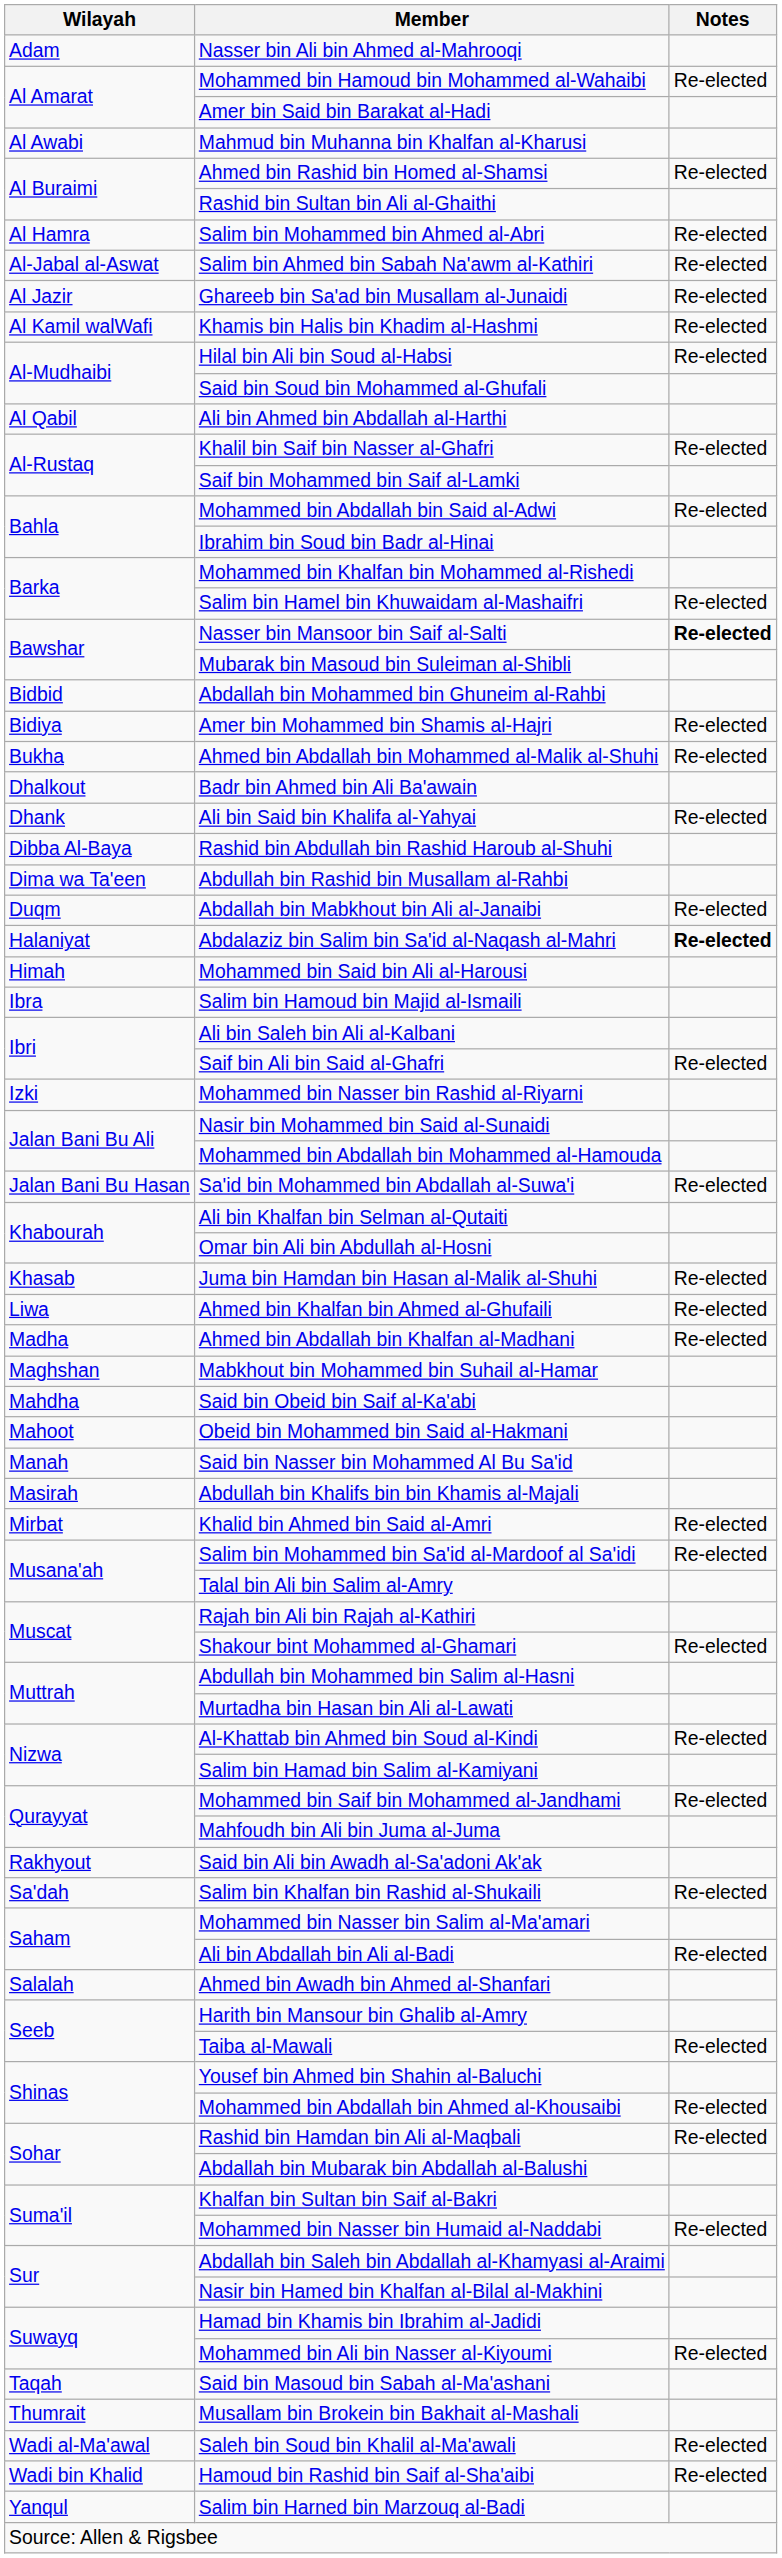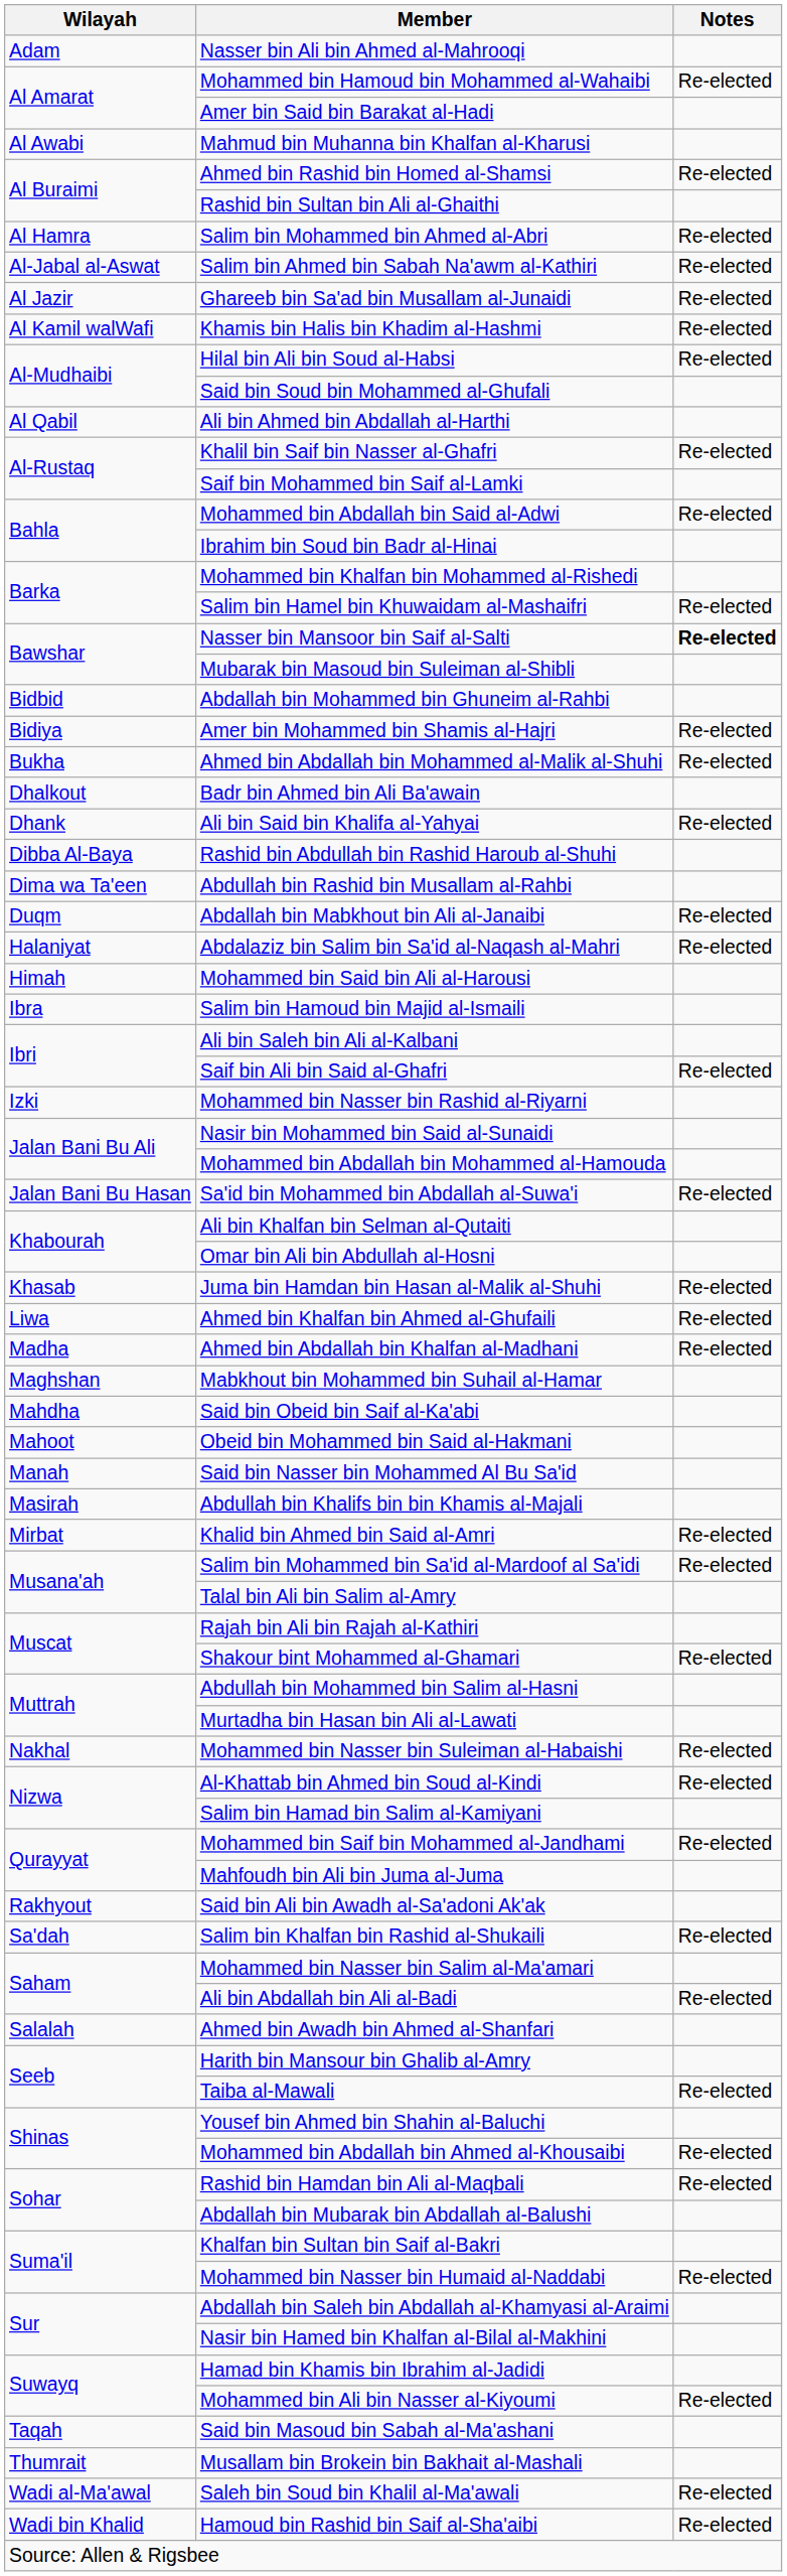Abdalaziz bin Salim bin Sa'id al-Naqash al-Mahri | Notes: bold -> normal
+ row: Nakhal | Mohammed bin Nasser bin Suleiman al-Habaishi | Re-elected
- row: Yanqul | Salim bin Harned bin Marzouq al-Badi
